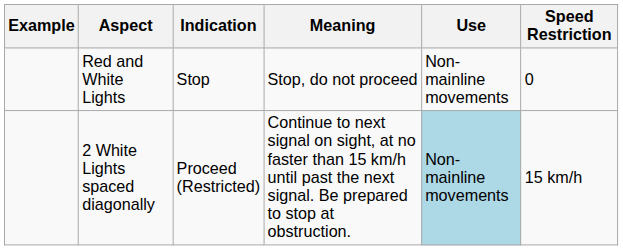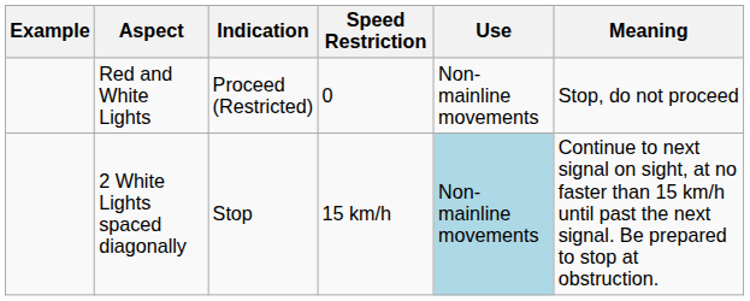columns swapped: Meaning <-> Speed Restriction
Red and White Lights | Indication: Stop -> Proceed (Restricted)
2 White Lights spaced diagonally | Indication: Proceed (Restricted) -> Stop
